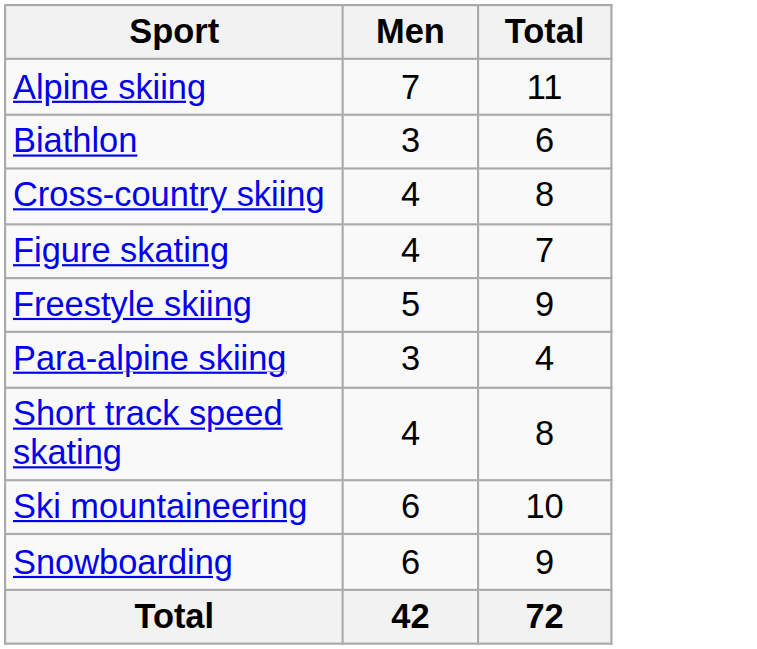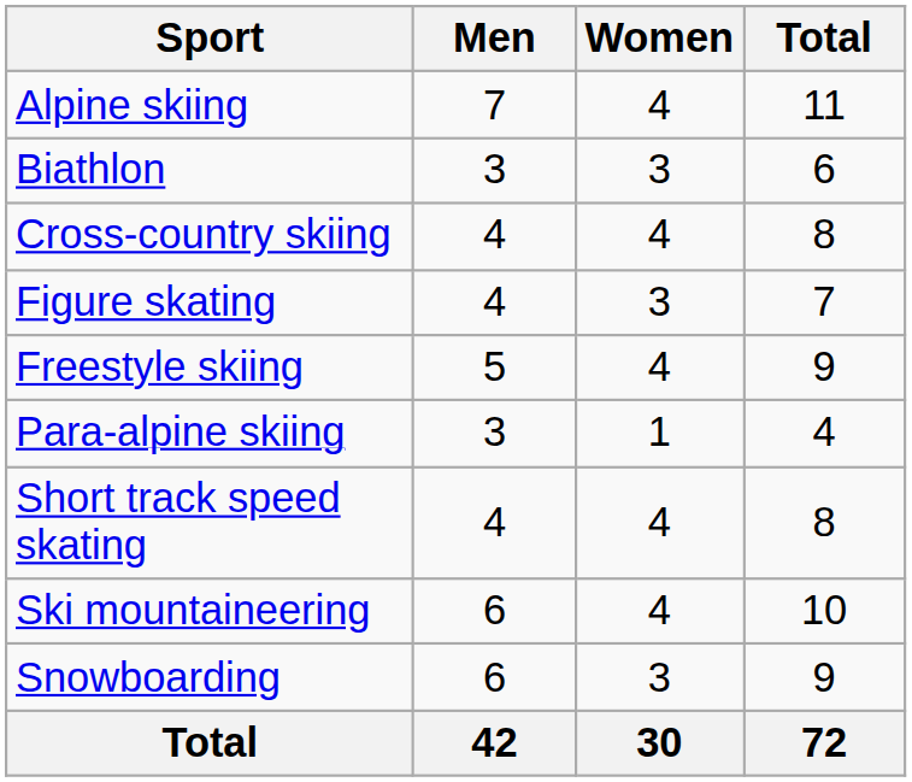+ column: Women | 4 | 3 | 4 | 3 | 4 | 1 | 4 | 4 | 3 | 30
